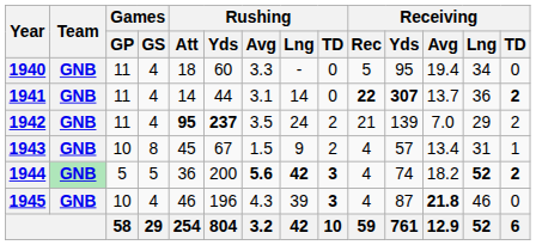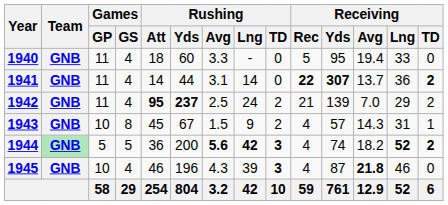1940 | Receiving / Lng: 34 -> 33
1942 | Rushing / Avg: 3.5 -> 2.5
1943 | Receiving / Avg: 13.4 -> 14.3
